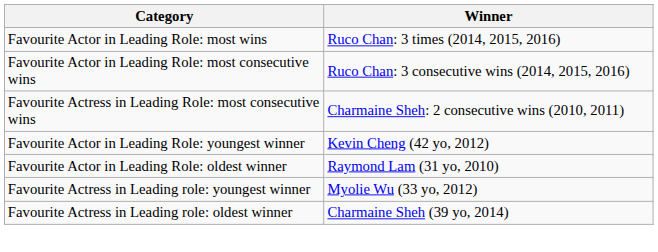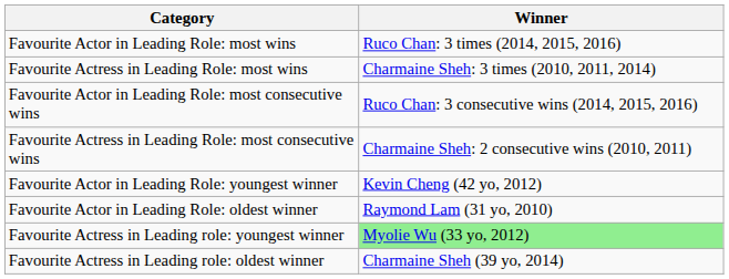+ row: Favourite Actress in Leading Role: most wins | Charmaine Sheh: 3 times (2010, 2011, 2014)
Favourite Actress in Leading role: youngest winner | Winner: no background -> lightgreen background
